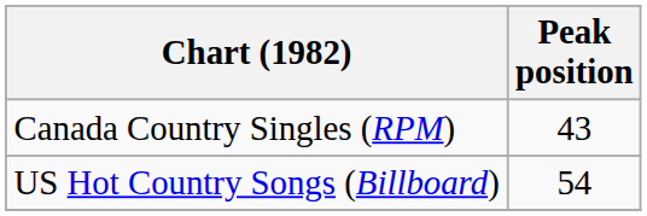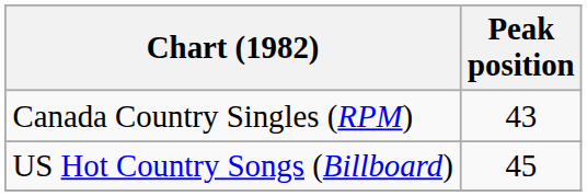US Hot Country Songs (Billboard) | Peak position: 54 -> 45
